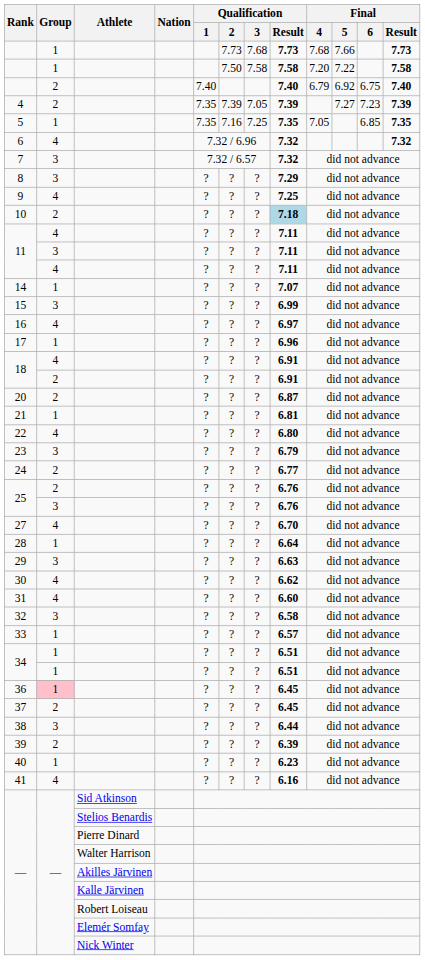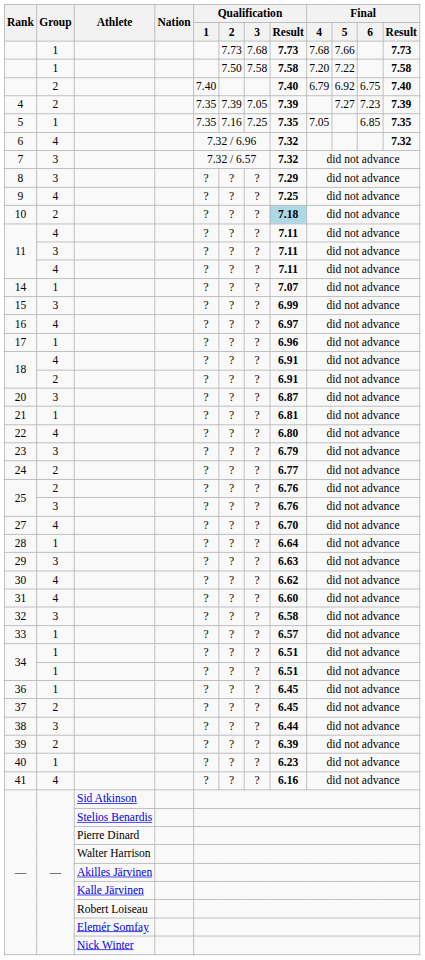20 | Group: 2 -> 3
36 | Group: pink background -> no background
